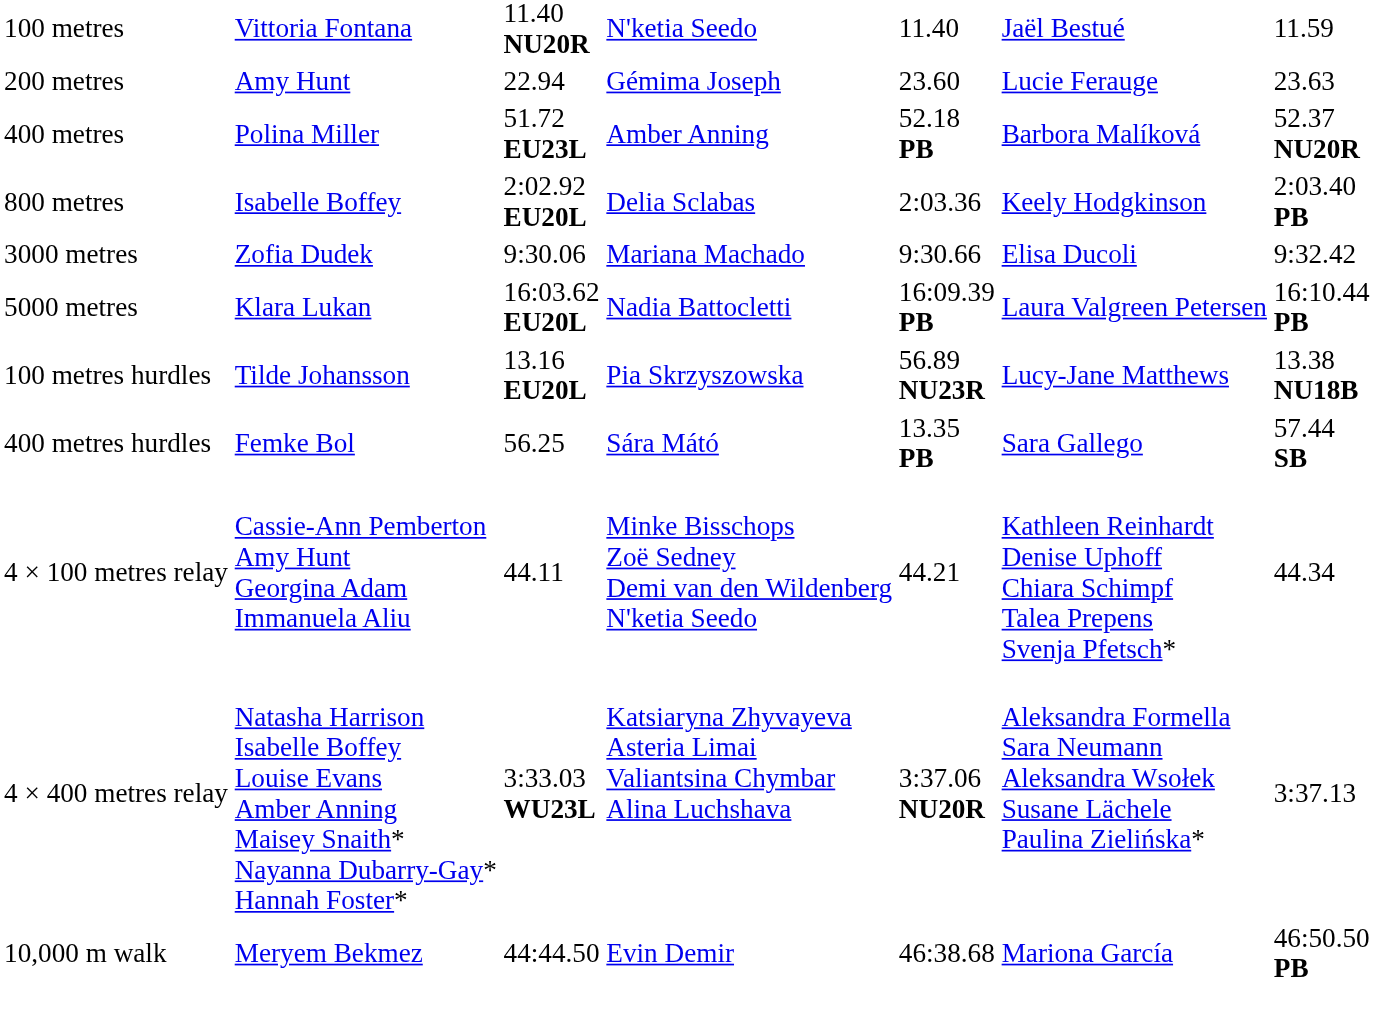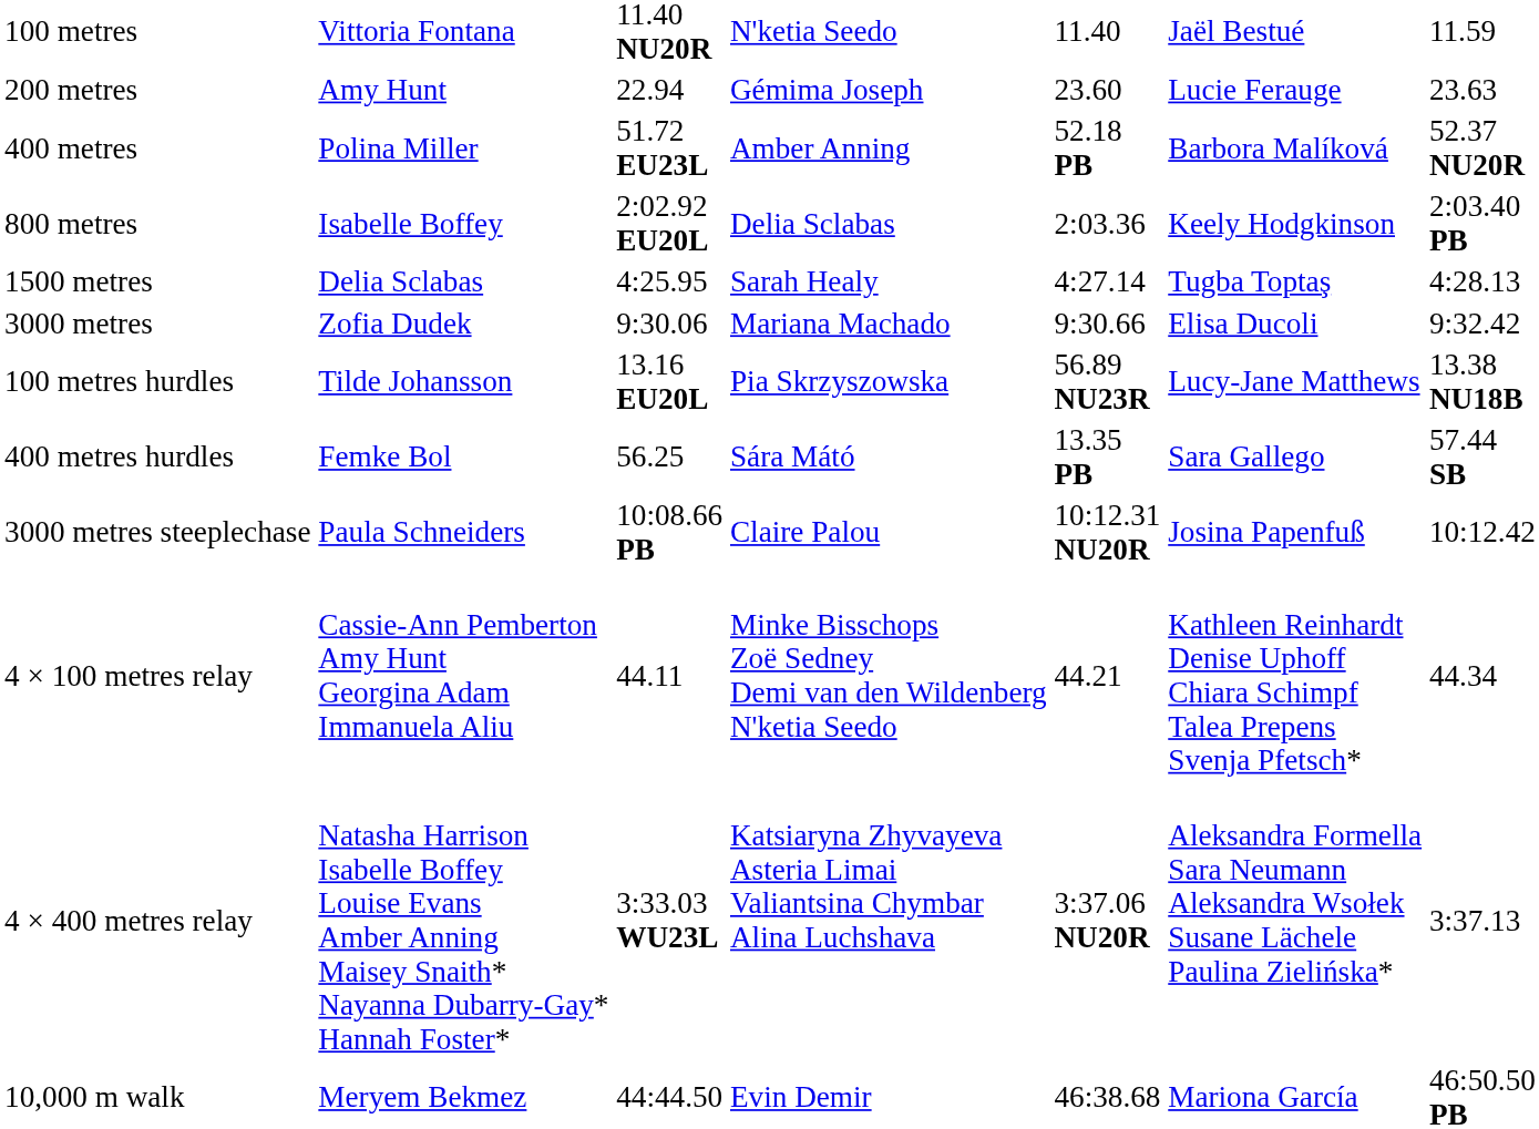+ row: 1500 metres | Delia Sclabas | 4:25.95 | Sarah Healy | 4:27.14 | Tugba Toptaş | 4:28.13
- row: 5000 metres | Klara Lukan | 16:03.62 EU20L | Nadia Battocletti | 16:09.39 PB | Laura Valgreen Petersen | 16:10.44 PB
+ row: 3000 metres steeplechase | Paula Schneiders | 10:08.66 PB | Claire Palou | 10:12.31 NU20R | Josina Papenfuß | 10:12.42
